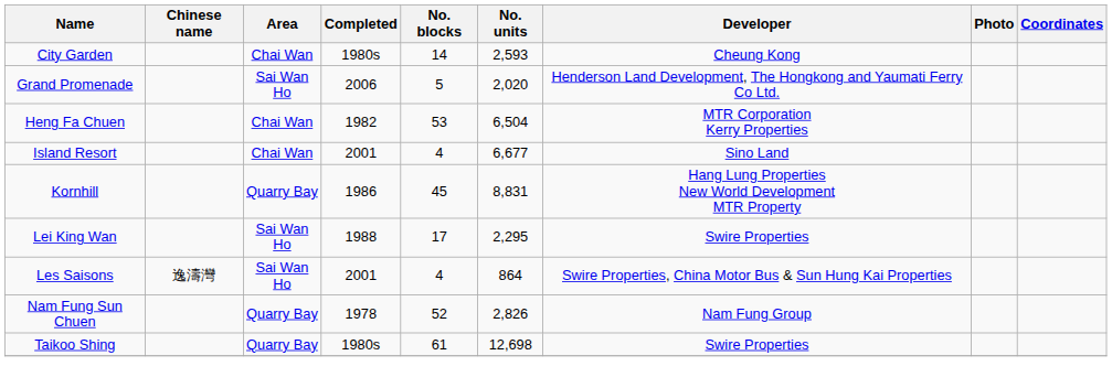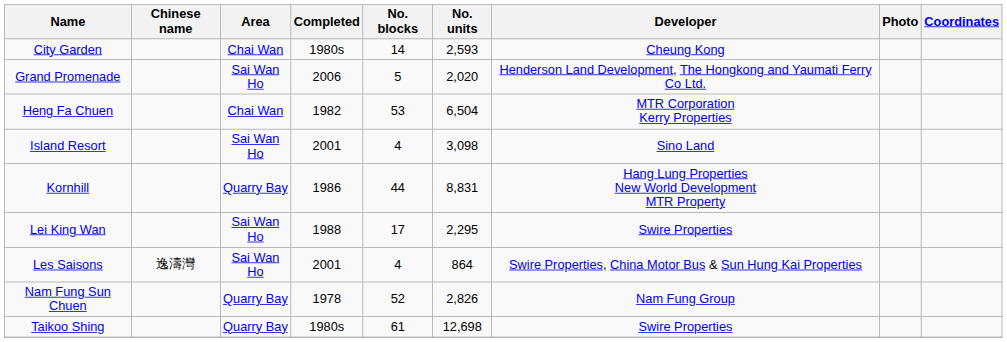Island Resort | Area: Chai Wan -> Sai Wan Ho
Island Resort | No. units: 6,677 -> 3,098
Kornhill | No. blocks: 45 -> 44
